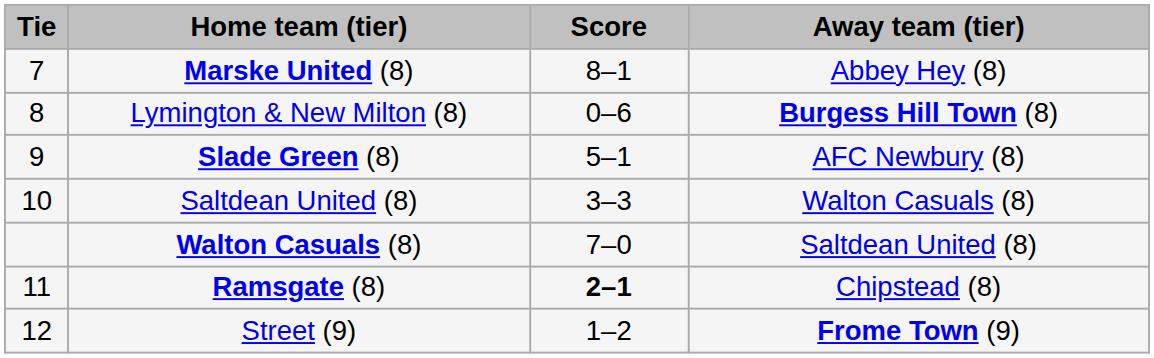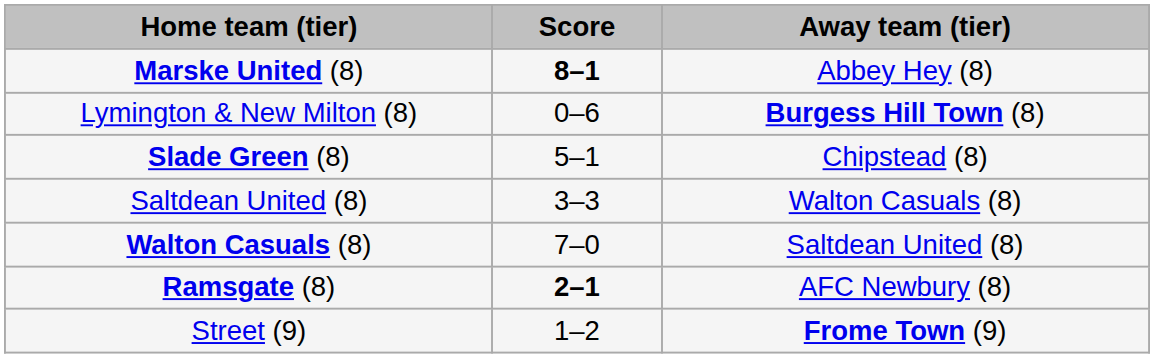- column: Tie | 7 | 8 | 9 | 10 | 11 | 12
Marske United (8) | Score: normal -> bold
Slade Green (8) | Away team (tier): AFC Newbury (8) -> Chipstead (8)
Ramsgate (8) | Away team (tier): Chipstead (8) -> AFC Newbury (8)
